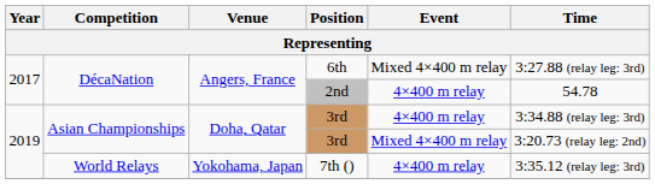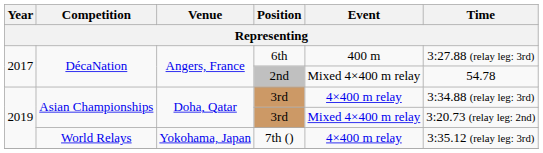6th | Event: Mixed 4×400 m relay -> 400 m
2nd | Event: 4×400 m relay -> Mixed 4×400 m relay
